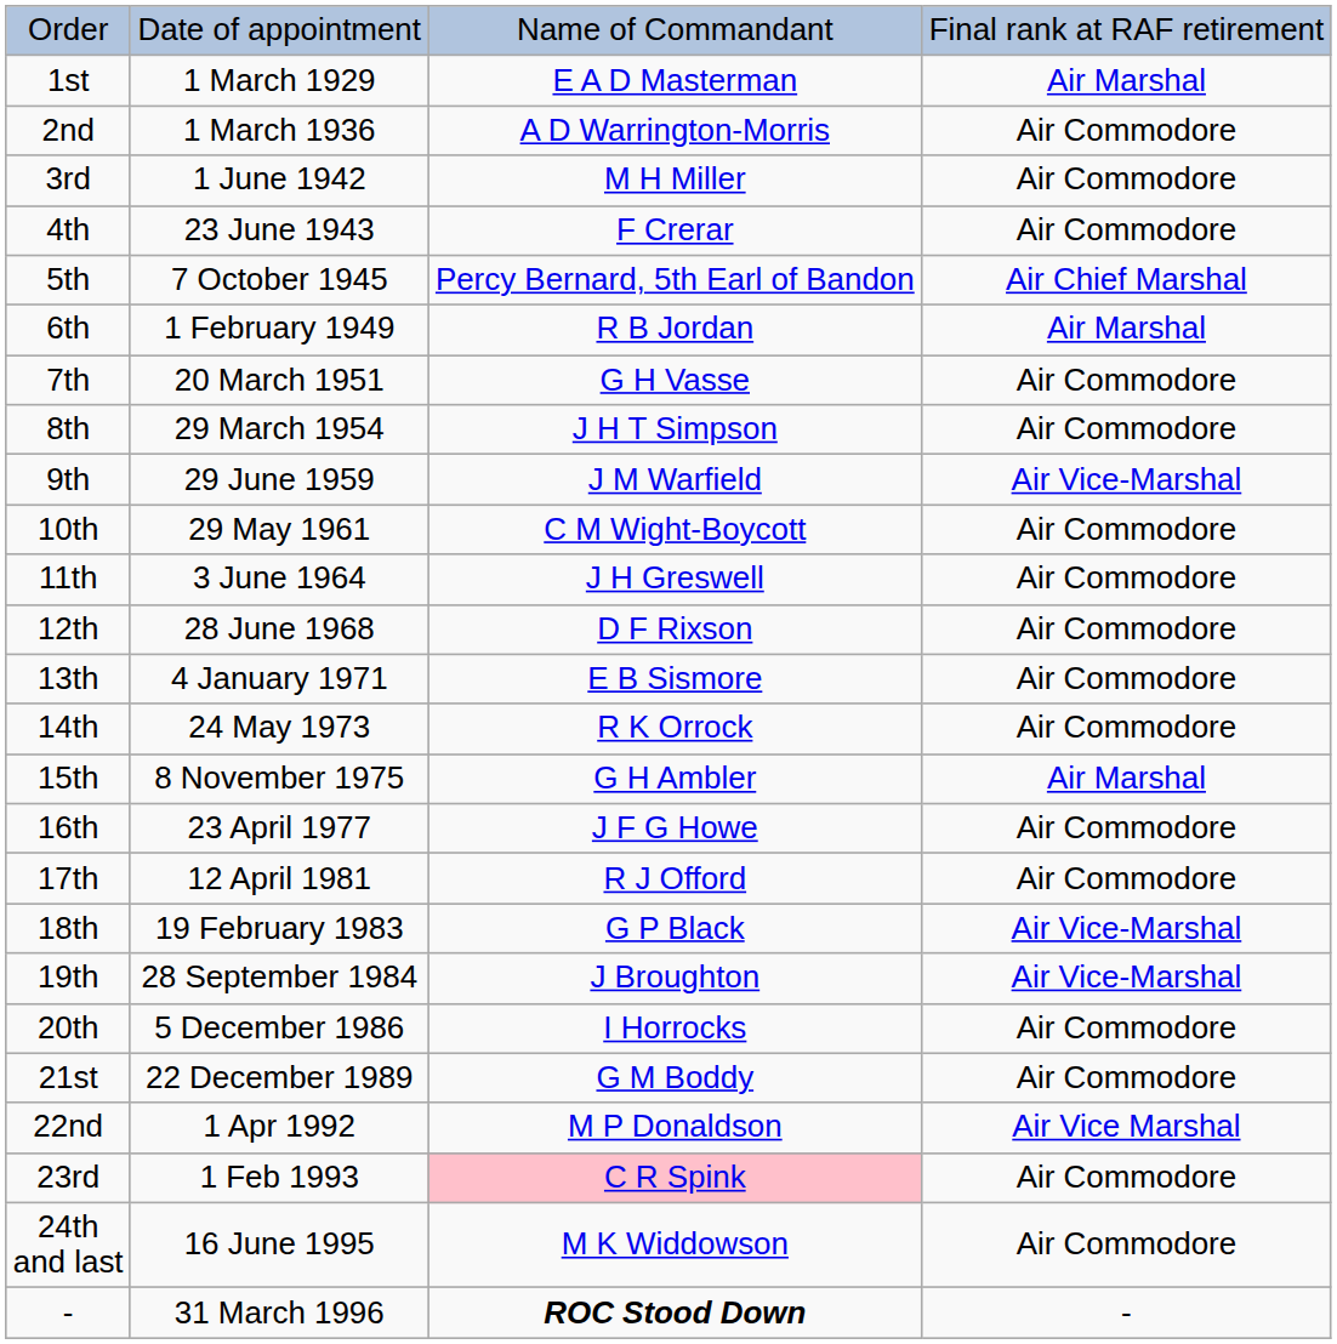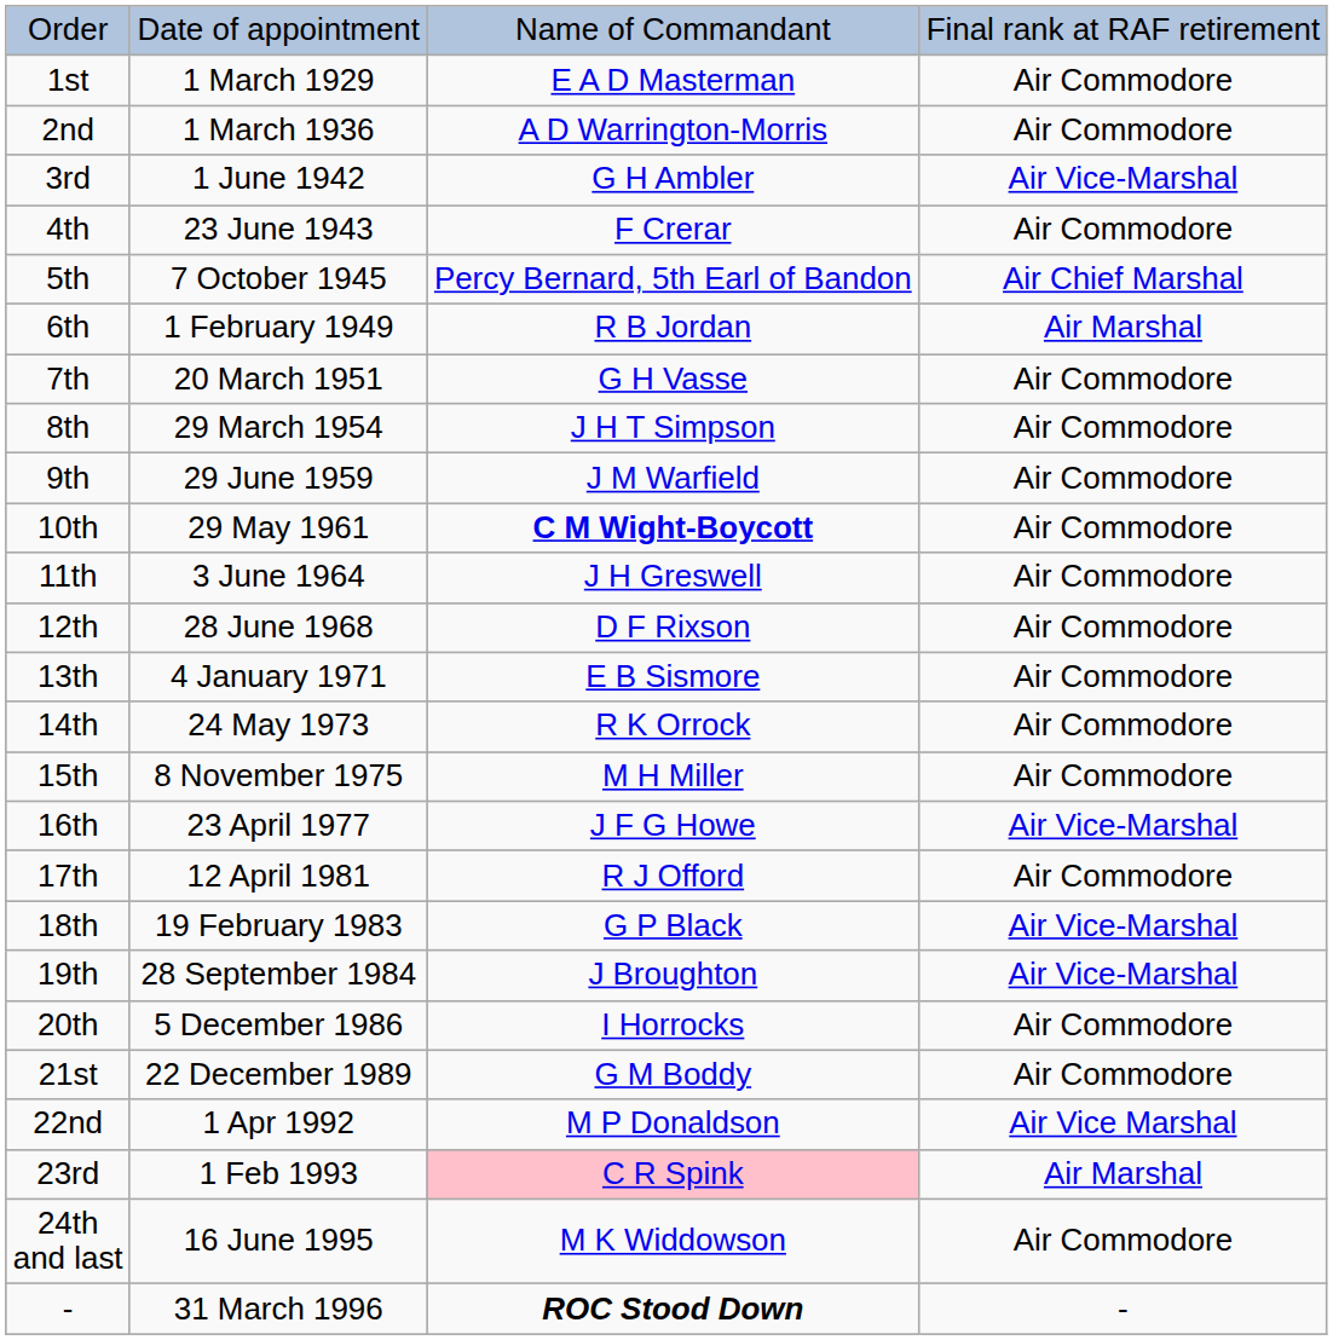1st | column 4: Air Marshal -> Air Commodore
3rd | column 3: M H Miller -> G H Ambler
3rd | column 4: Air Commodore -> Air Vice-Marshal
9th | column 4: Air Vice-Marshal -> Air Commodore
10th | column 3: normal -> bold
15th | column 3: G H Ambler -> M H Miller
15th | column 4: Air Marshal -> Air Commodore
16th | column 4: Air Commodore -> Air Vice-Marshal
23rd | column 4: Air Commodore -> Air Marshal
